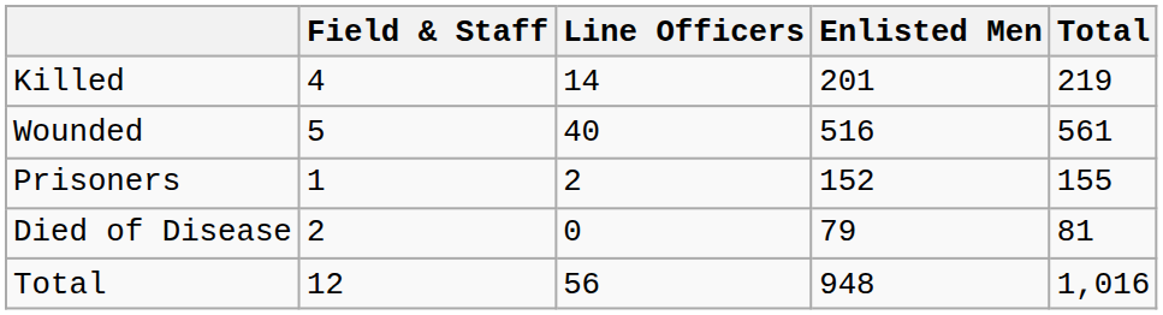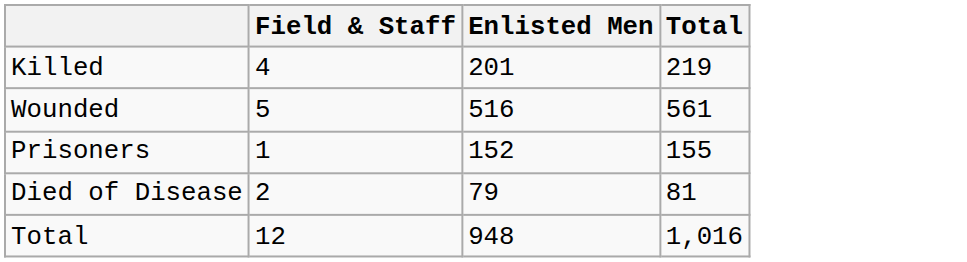- column: Line Officers | 14 | 40 | 2 | 0 | 56
